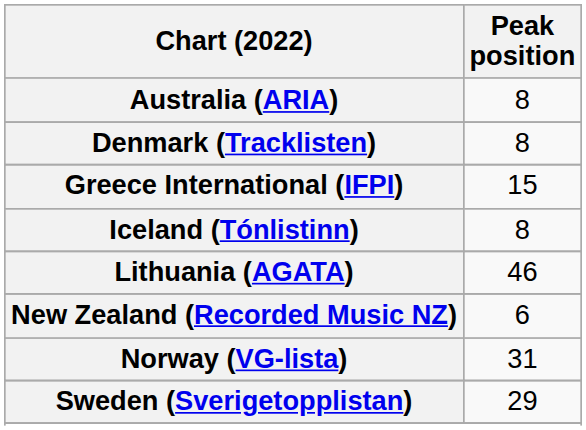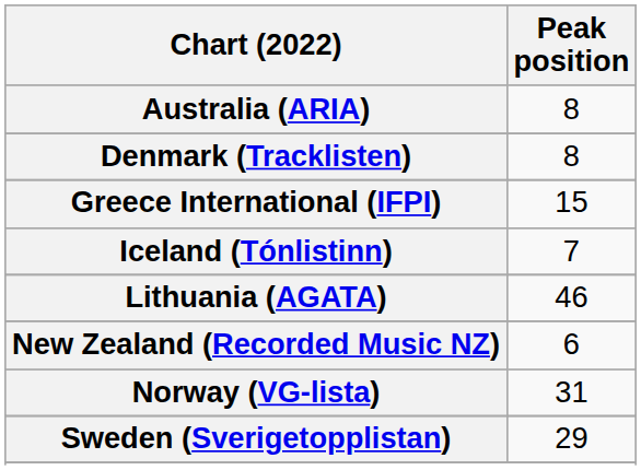Iceland (Tónlistinn) | Peak position: 8 -> 7
